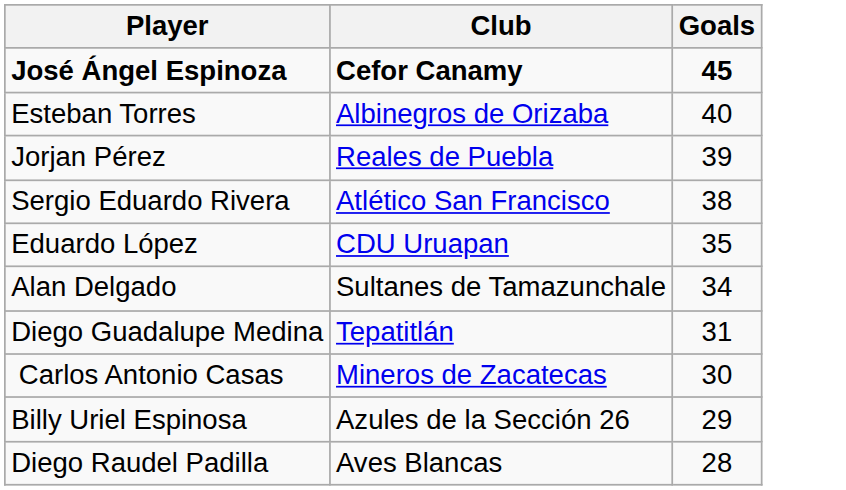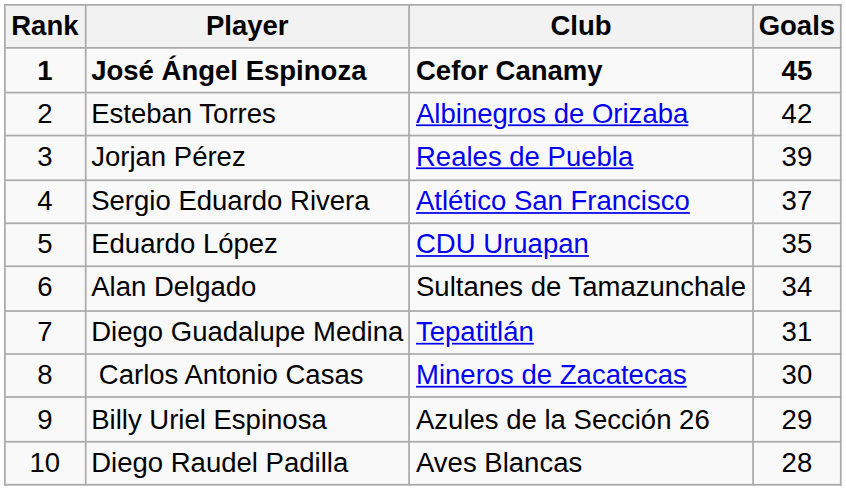+ column: Rank | 1 | 2 | 3 | 4 | 5 | 6 | 7 | 8 | 9 | 10
Esteban Torres | Goals: 40 -> 42
Sergio Eduardo Rivera | Goals: 38 -> 37
